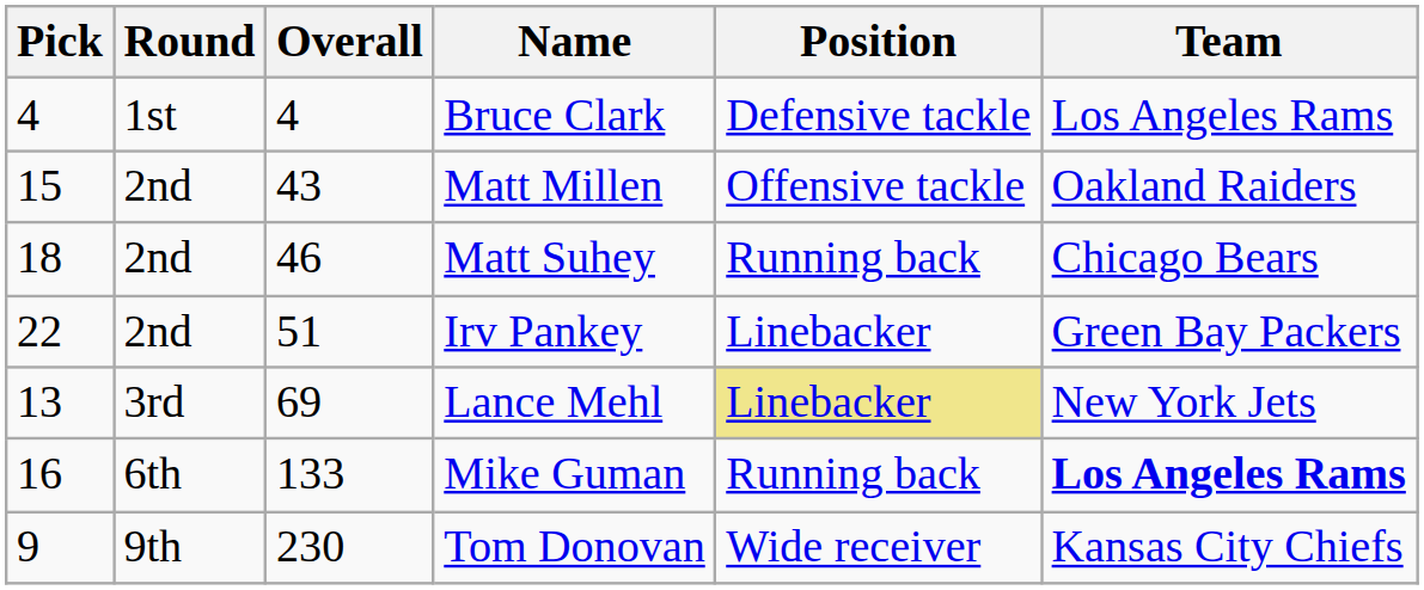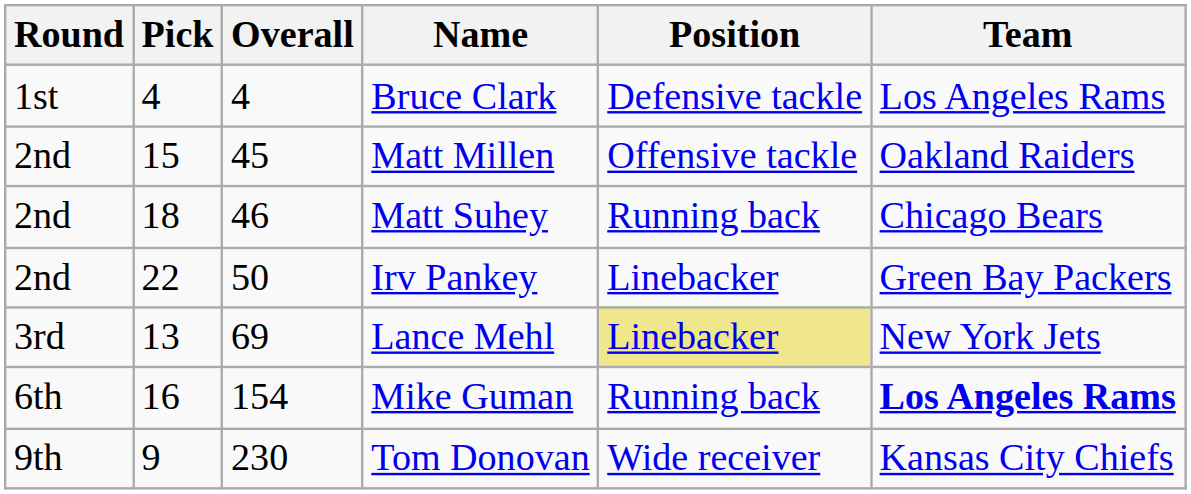columns swapped: Round <-> Pick
Matt Millen | Overall: 43 -> 45
Irv Pankey | Overall: 51 -> 50
Mike Guman | Overall: 133 -> 154
